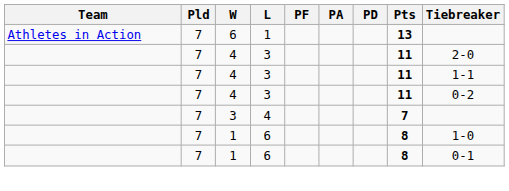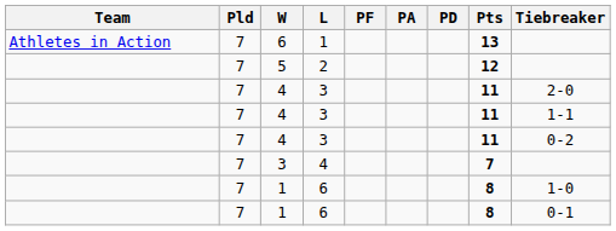+ row: 7 | 5 | 2 | 12
